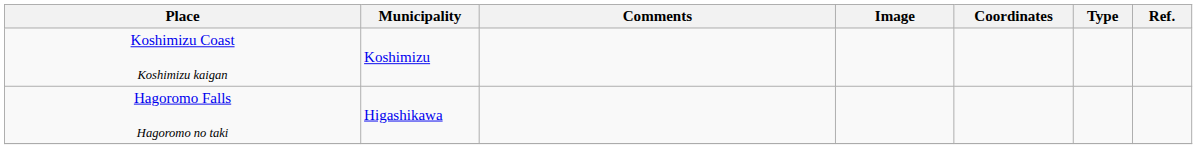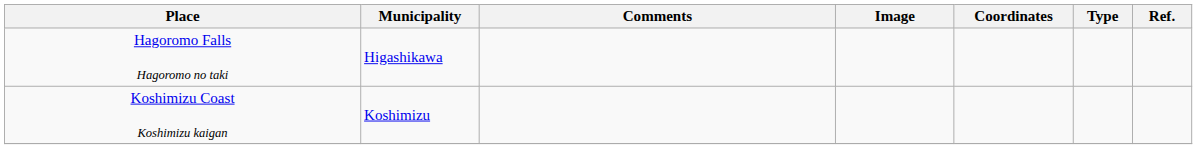rows swapped: Koshimizu Coast Koshimizu kaigan <-> Hagoromo Falls Hagoromo no taki
